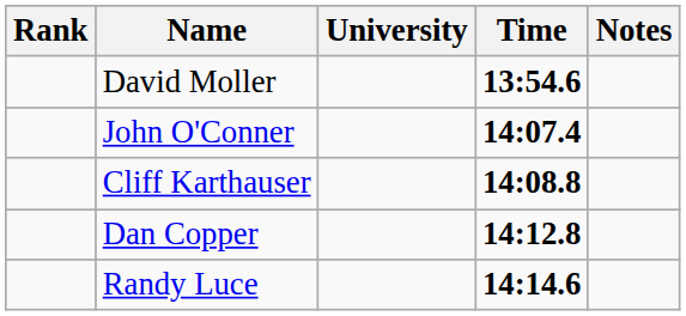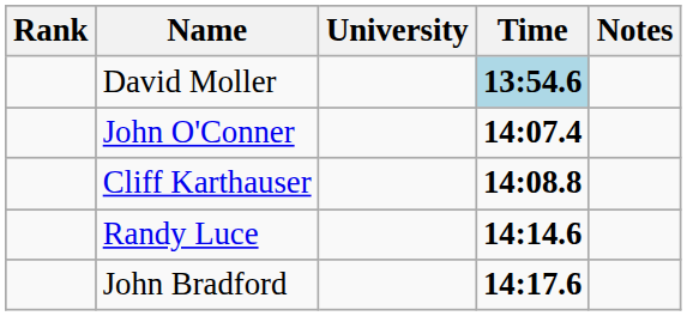David Moller | Time: no background -> lightblue background
- row: Dan Copper | 14:12.8
+ row: John Bradford | 14:17.6
